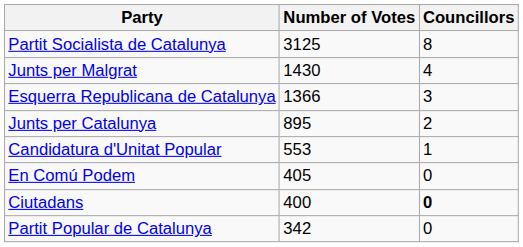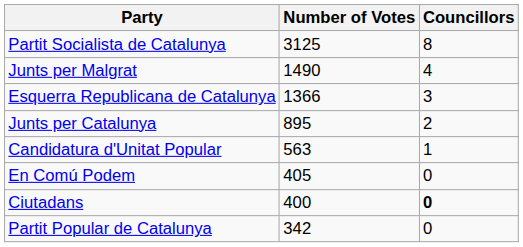Junts per Malgrat | Number of Votes: 1430 -> 1490
Candidatura d'Unitat Popular | Number of Votes: 553 -> 563
